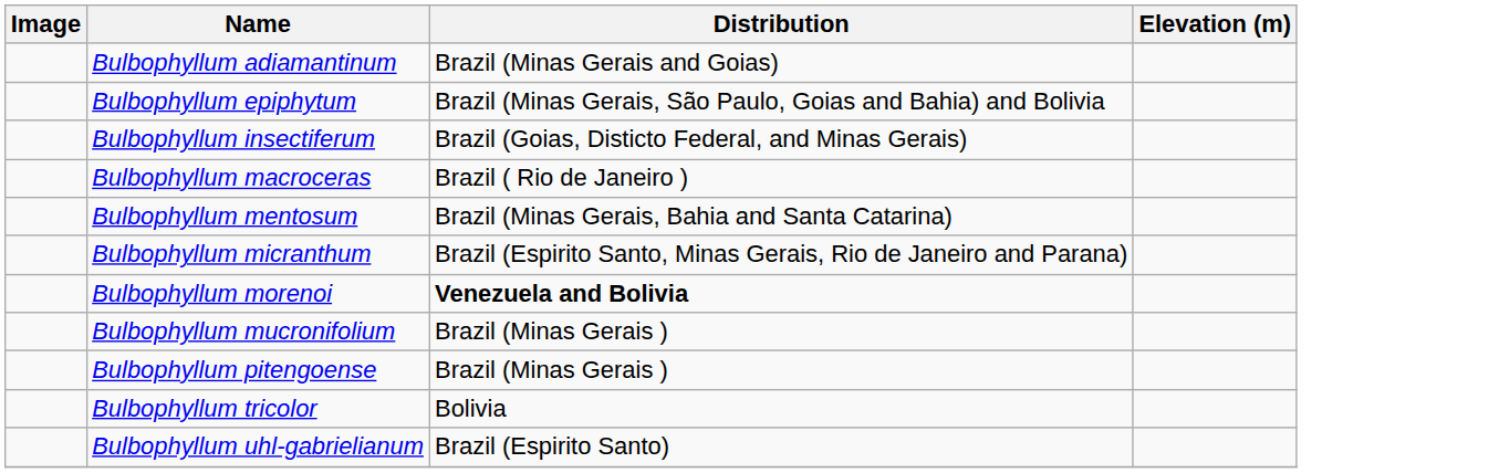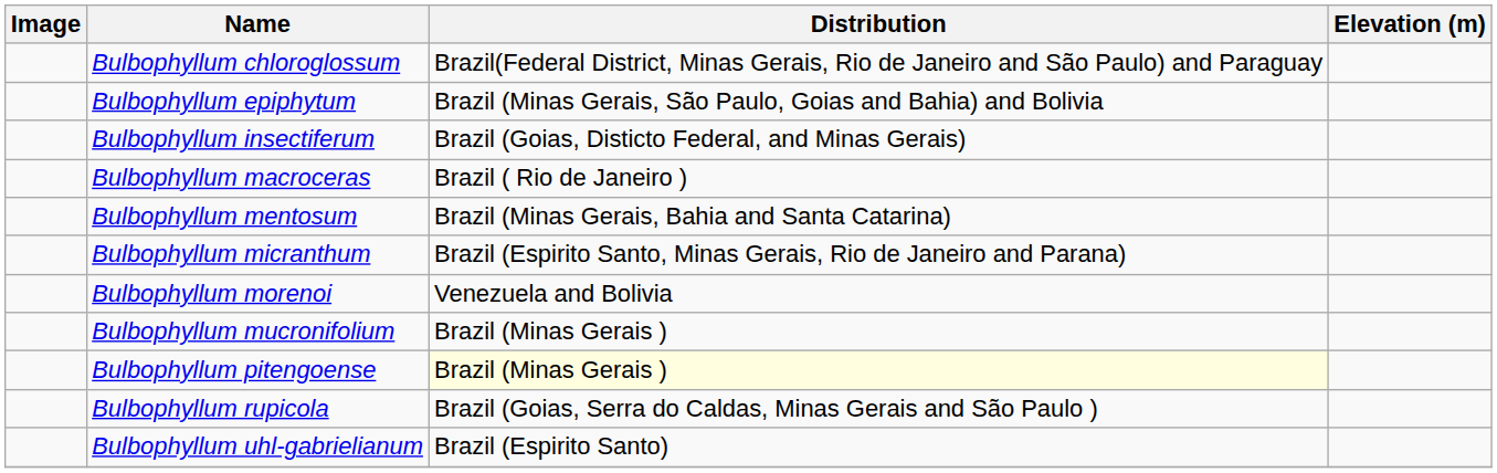- row: Bulbophyllum adiamantinum | Brazil (Minas Gerais and Goias)
+ row: Bulbophyllum chloroglossum | Brazil(Federal District, Minas Gerais, Rio de Janeiro and São Paulo) and Paraguay
Bulbophyllum morenoi | Distribution: bold -> normal
Bulbophyllum pitengoense | Distribution: no background -> lightyellow background
+ row: Bulbophyllum rupicola | Brazil (Goias, Serra do Caldas, Minas Gerais and São Paulo )
- row: Bulbophyllum tricolor | Bolivia
